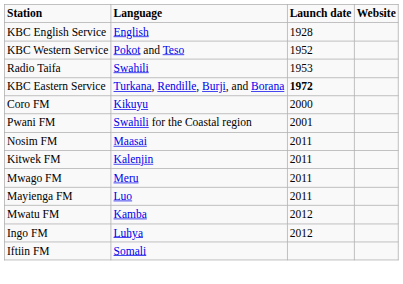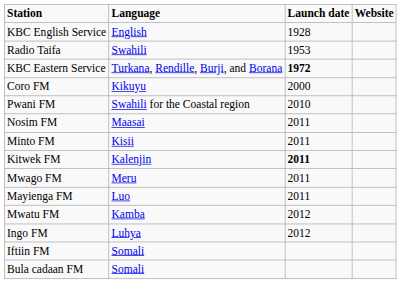- row: KBC Western Service | Pokot and Teso | 1952
Pwani FM | Launch date: 2001 -> 2010
+ row: Minto FM | Kisii | 2011
Kitwek FM | Launch date: normal -> bold
+ row: Bula cadaan FM | Somali
